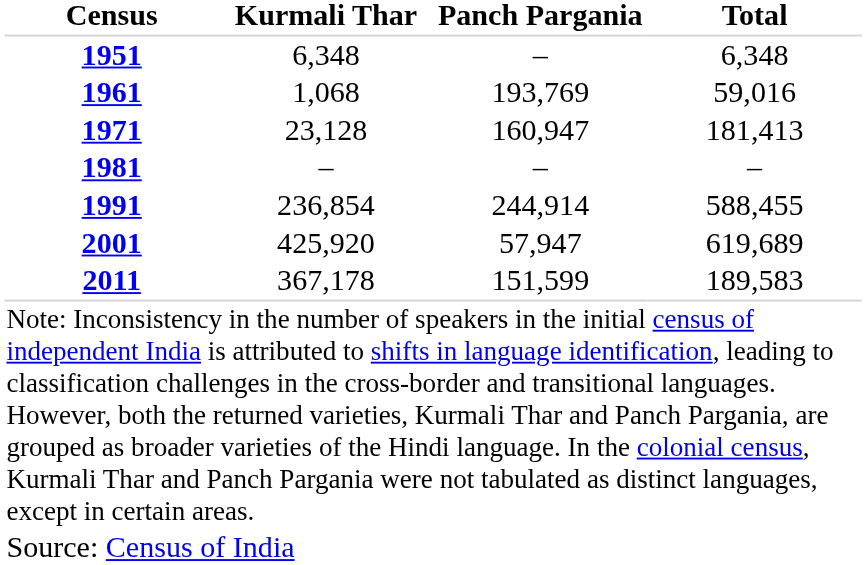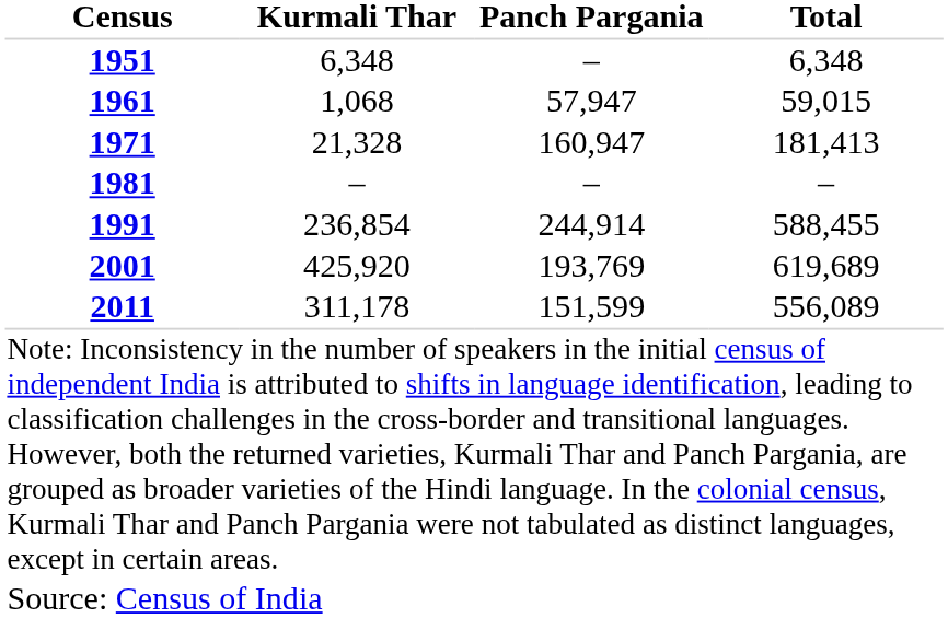1961 | Panch Pargania: 193,769 -> 57,947
1961 | Total: 59,016 -> 59,015
1971 | Kurmali Thar: 23,128 -> 21,328
2001 | Panch Pargania: 57,947 -> 193,769
2011 | Kurmali Thar: 367,178 -> 311,178
2011 | Total: 189,583 -> 556,089
